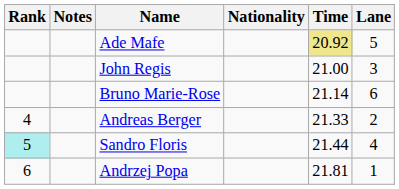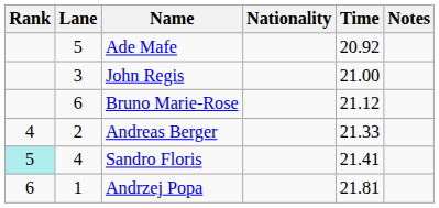columns swapped: Lane <-> Notes
Ade Mafe | Time: khaki background -> no background
Bruno Marie-Rose | Time: 21.14 -> 21.12
Sandro Floris | Time: 21.44 -> 21.41
